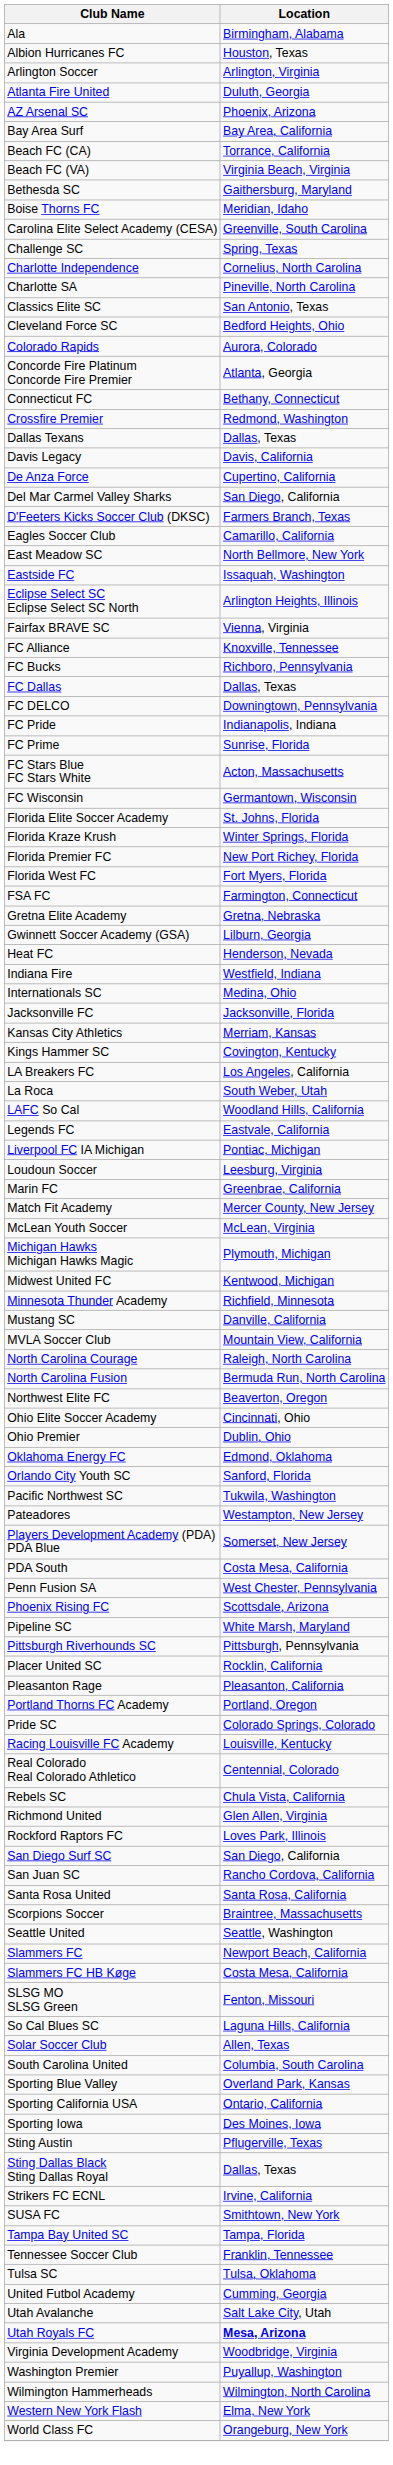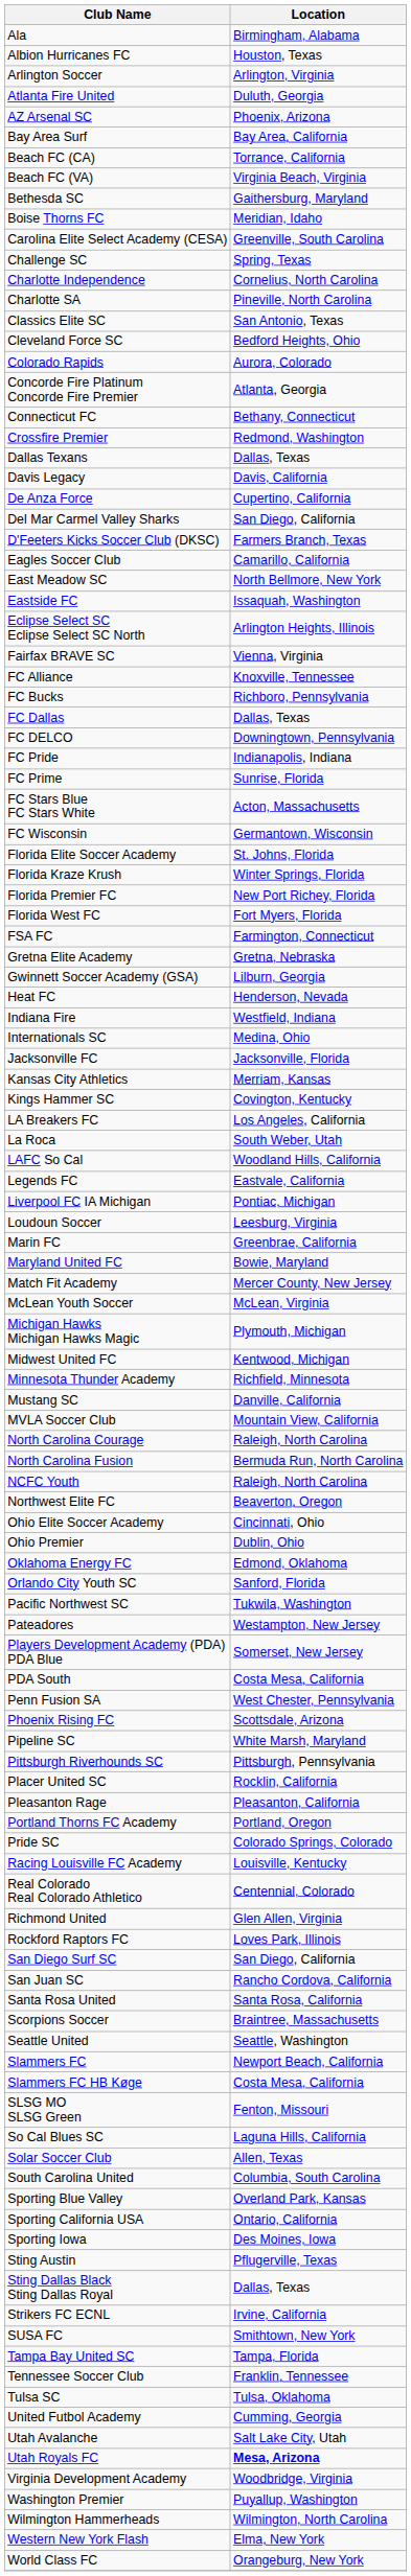+ row: Maryland United FC | Bowie, Maryland
+ row: NCFC Youth | Raleigh, North Carolina
- row: Rebels SC | Chula Vista, California
